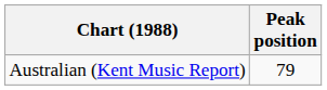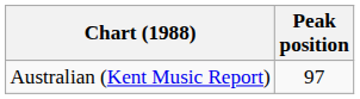Australian (Kent Music Report) | Peak position: 79 -> 97
